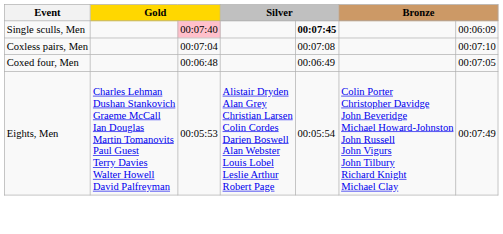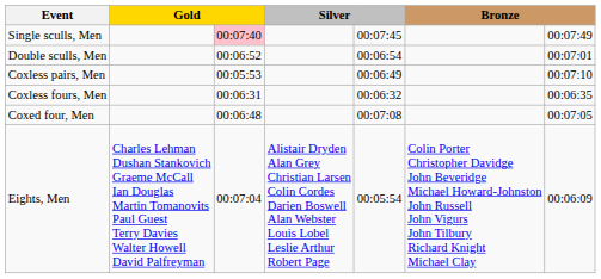Single sculls, Men | column 5: bold -> normal
Single sculls, Men | column 7: 00:06:09 -> 00:07:49
+ row: Double sculls, Men | 00:06:52 | 00:06:54 | 00:07:01
Coxless pairs, Men | column 3: 00:07:04 -> 00:05:53
Coxless pairs, Men | column 5: 00:07:08 -> 00:06:49
+ row: Coxless fours, Men | 00:06:31 | 00:06:32 | 00:06:35
Coxed four, Men | column 5: 00:06:49 -> 00:07:08
Eights, Men | column 3: 00:05:53 -> 00:07:04
Eights, Men | column 7: 00:07:49 -> 00:06:09
